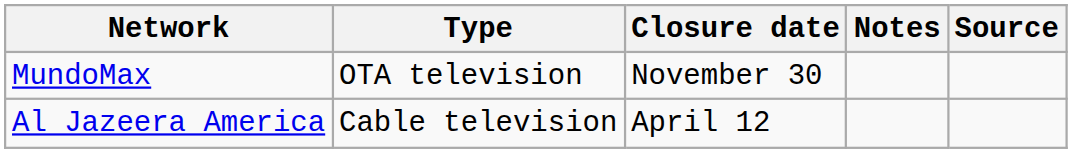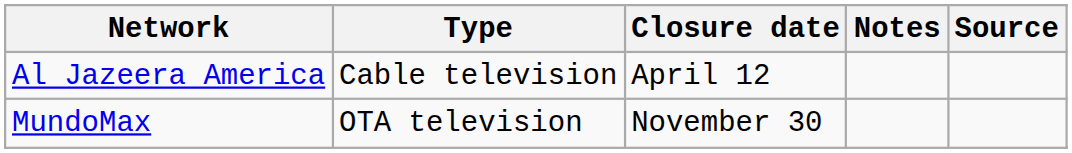rows swapped: Al Jazeera America <-> MundoMax
